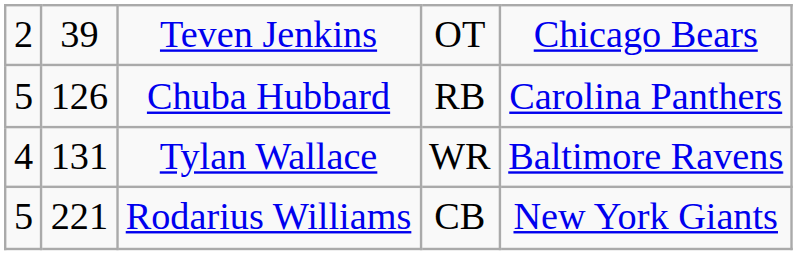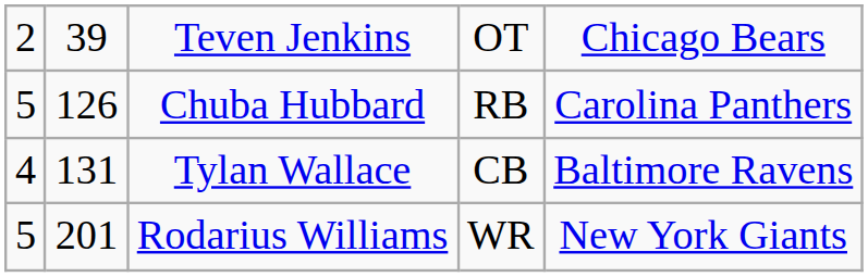Tylan Wallace | column 4: WR -> CB
Rodarius Williams | column 2: 221 -> 201
Rodarius Williams | column 4: CB -> WR
